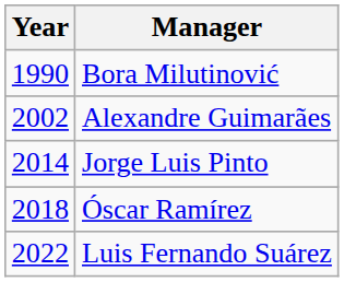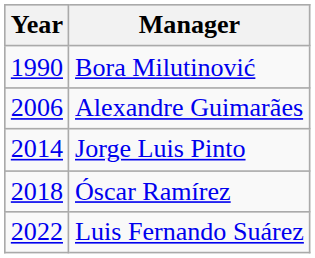- row: 2002 | Alexandre Guimarães
+ row: 2006 | Alexandre Guimarães
